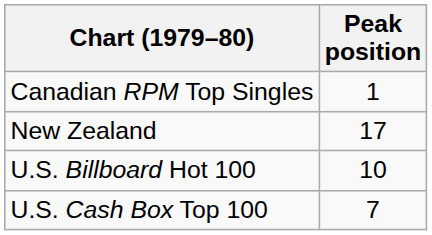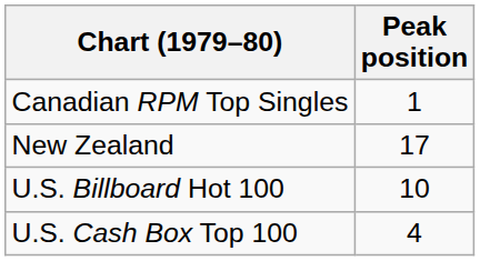U.S. Cash Box Top 100 | Peak position: 7 -> 4
